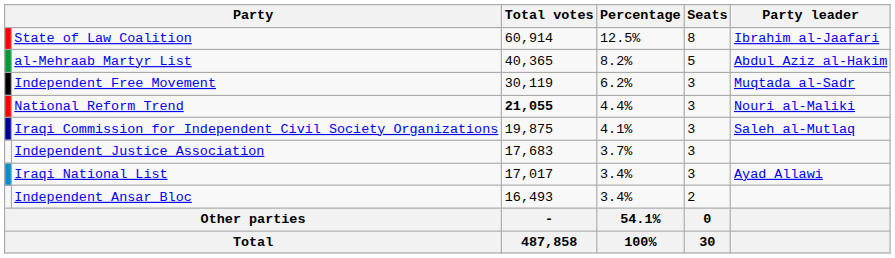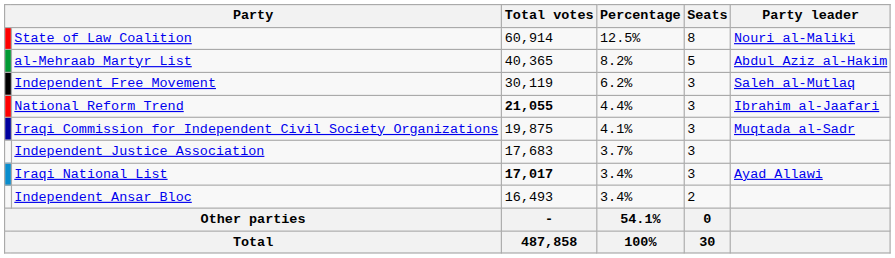State of Law Coalition | Party leader: Ibrahim al-Jaafari -> Nouri al-Maliki
Independent Free Movement | Party leader: Muqtada al-Sadr -> Saleh al-Mutlaq
National Reform Trend | Party leader: Nouri al-Maliki -> Ibrahim al-Jaafari
Iraqi Commission for Independent Civil Society Organizations | Party leader: Saleh al-Mutlaq -> Muqtada al-Sadr
Iraqi National List | Total votes: normal -> bold
